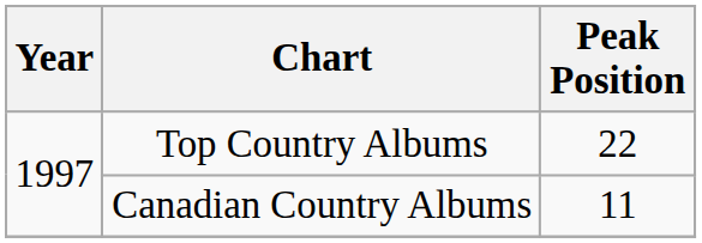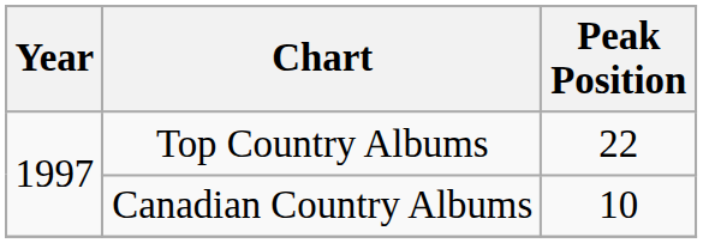Canadian Country Albums | Peak Position: 11 -> 10
